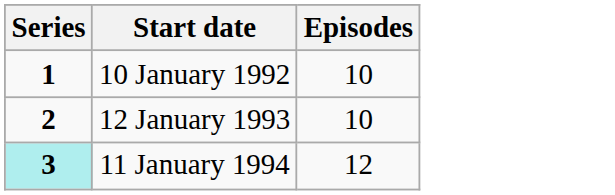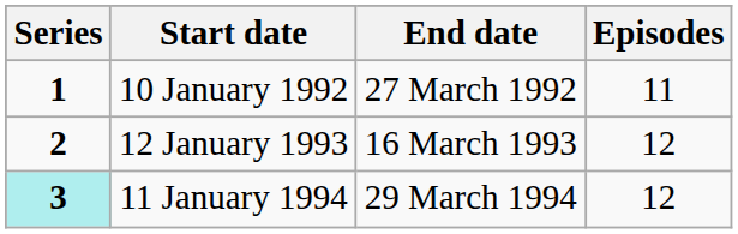+ column: End date | 27 March 1992 | 16 March 1993 | 29 March 1994
10 January 1992 | Episodes: 10 -> 11
12 January 1993 | Episodes: 10 -> 12
